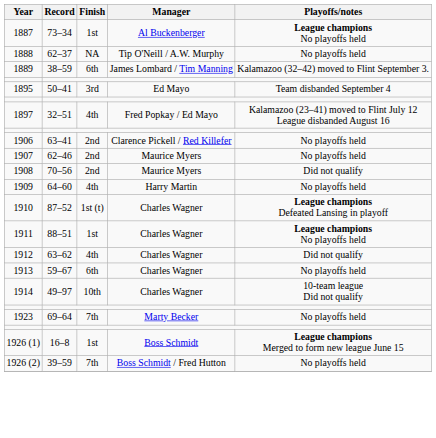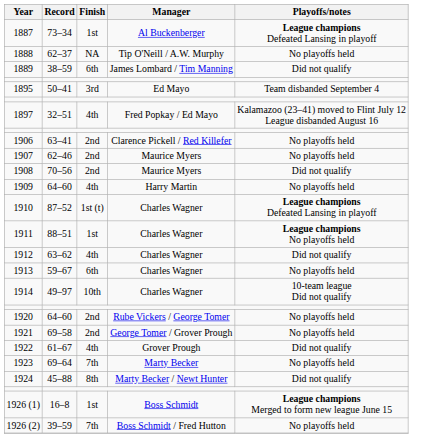1887 | Playoffs/notes: League champions No playoffs held -> League champions Defeated Lansing in playoff
1889 | Playoffs/notes: Kalamazoo (32–42) moved to Flint September 3. -> Did not qualify
+ row: 1920 | 64–60 | 2nd | Rube Vickers / George Tomer | No playoffs held
+ row: 1921 | 69–58 | 2nd | George Tomer / Grover Prough | No playoffs held
+ row: 1922 | 61–67 | 4th | Grover Prough | Did not qualify
+ row: 1924 | 45–88 | 8th | Marty Becker / Newt Hunter | Did not qualify
